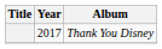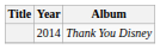Thank You Disney | Year: 2017 -> 2014
